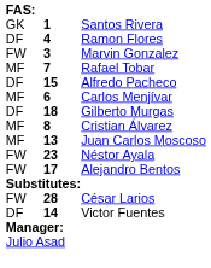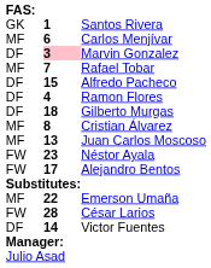rows swapped: Ramon Flores <-> Carlos Menjívar
Marvin Gonzalez | column 1: FW -> DF
Marvin Gonzalez | column 2: no background -> pink background
+ row: MF | 22 | Emerson Umaña
